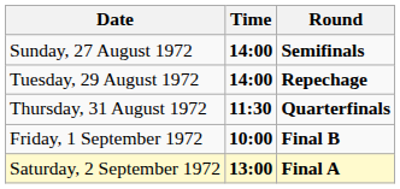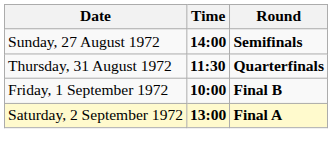- row: Tuesday, 29 August 1972 | 14:00 | Repechage
